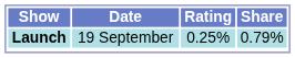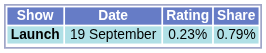Launch | Rating: 0.25% -> 0.23%
